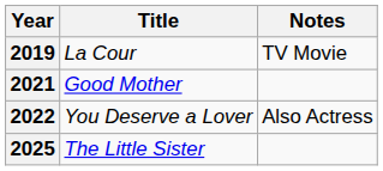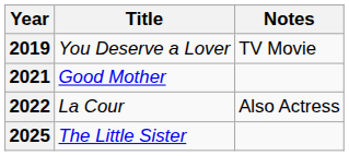2019 | Title: La Cour -> You Deserve a Lover
2022 | Title: You Deserve a Lover -> La Cour
